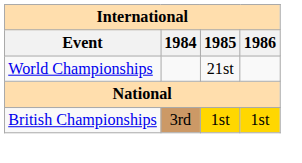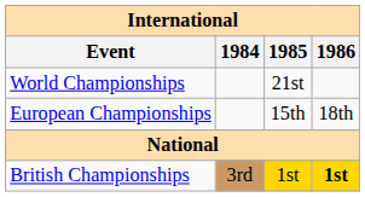+ row: European Championships | 15th | 18th
British Championships | 1986: normal -> bold
